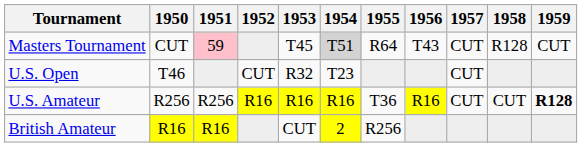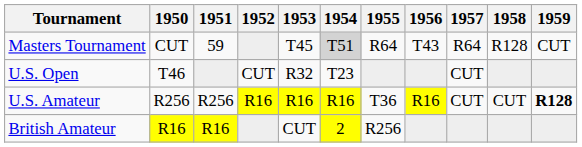Masters Tournament | 1951: pink background -> no background
Masters Tournament | 1957: CUT -> R64
